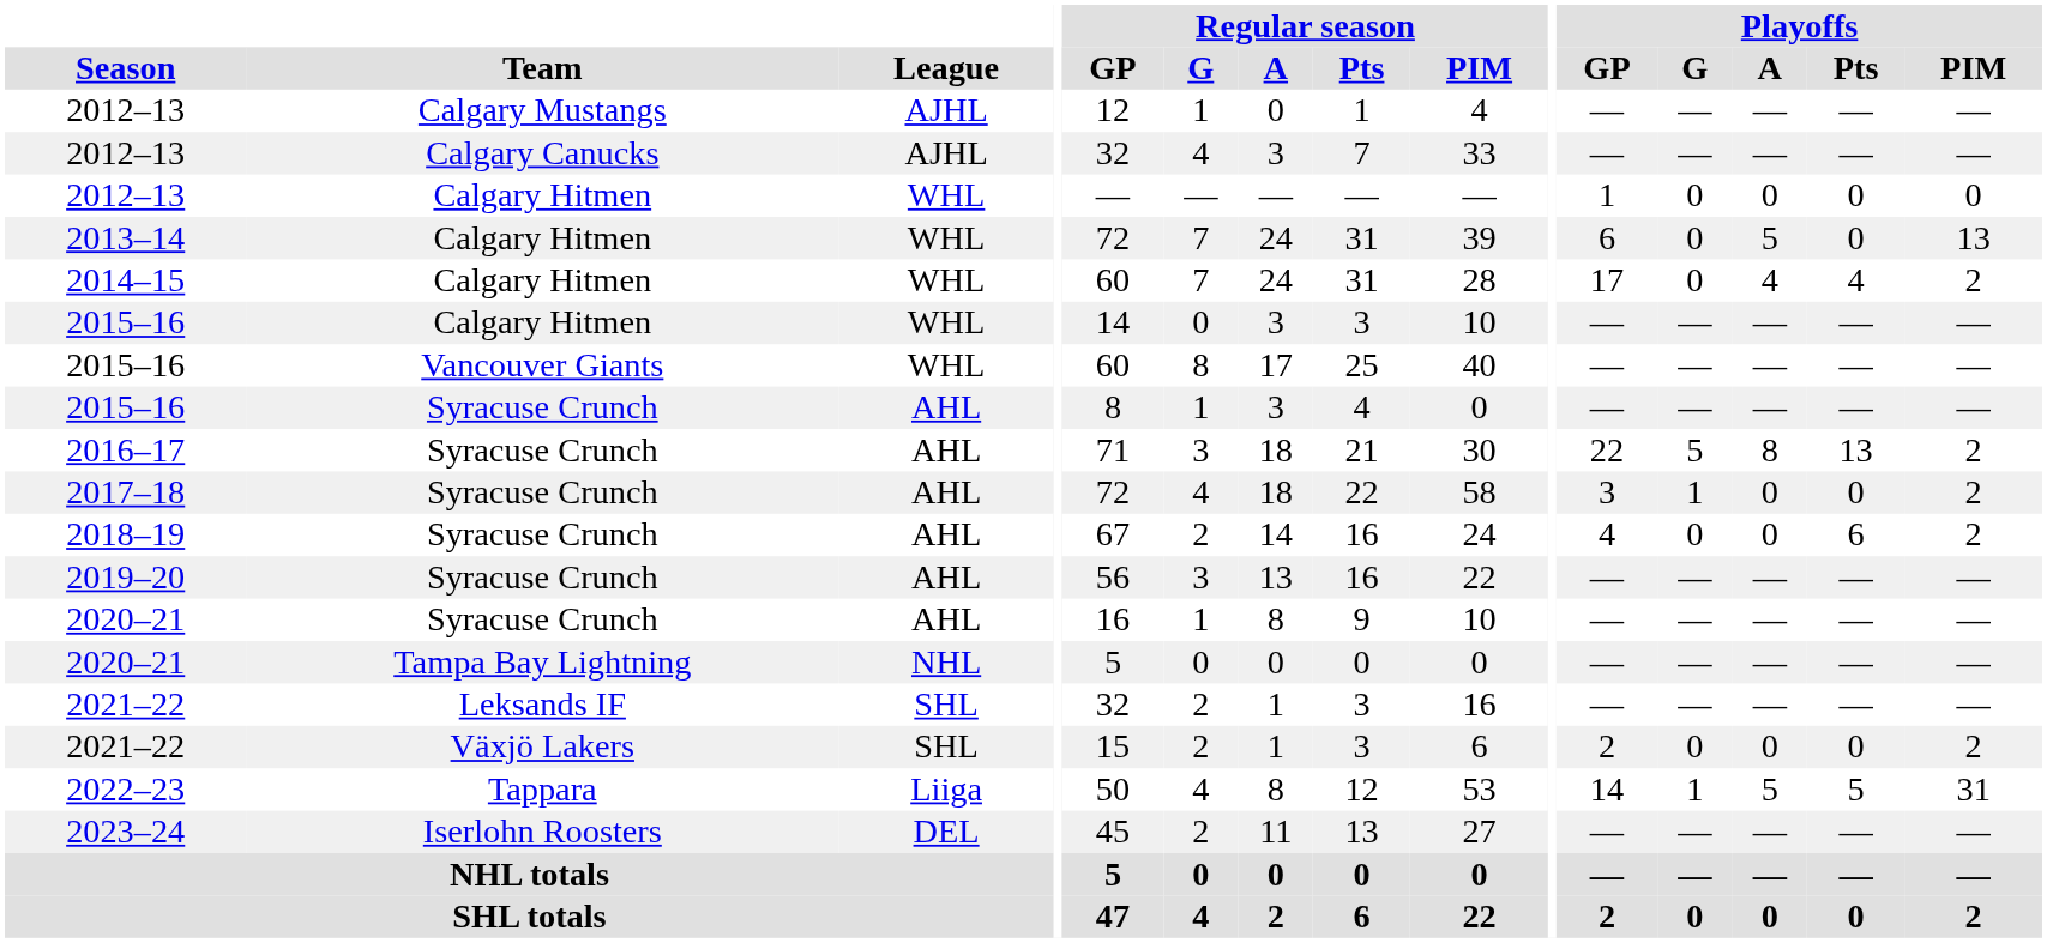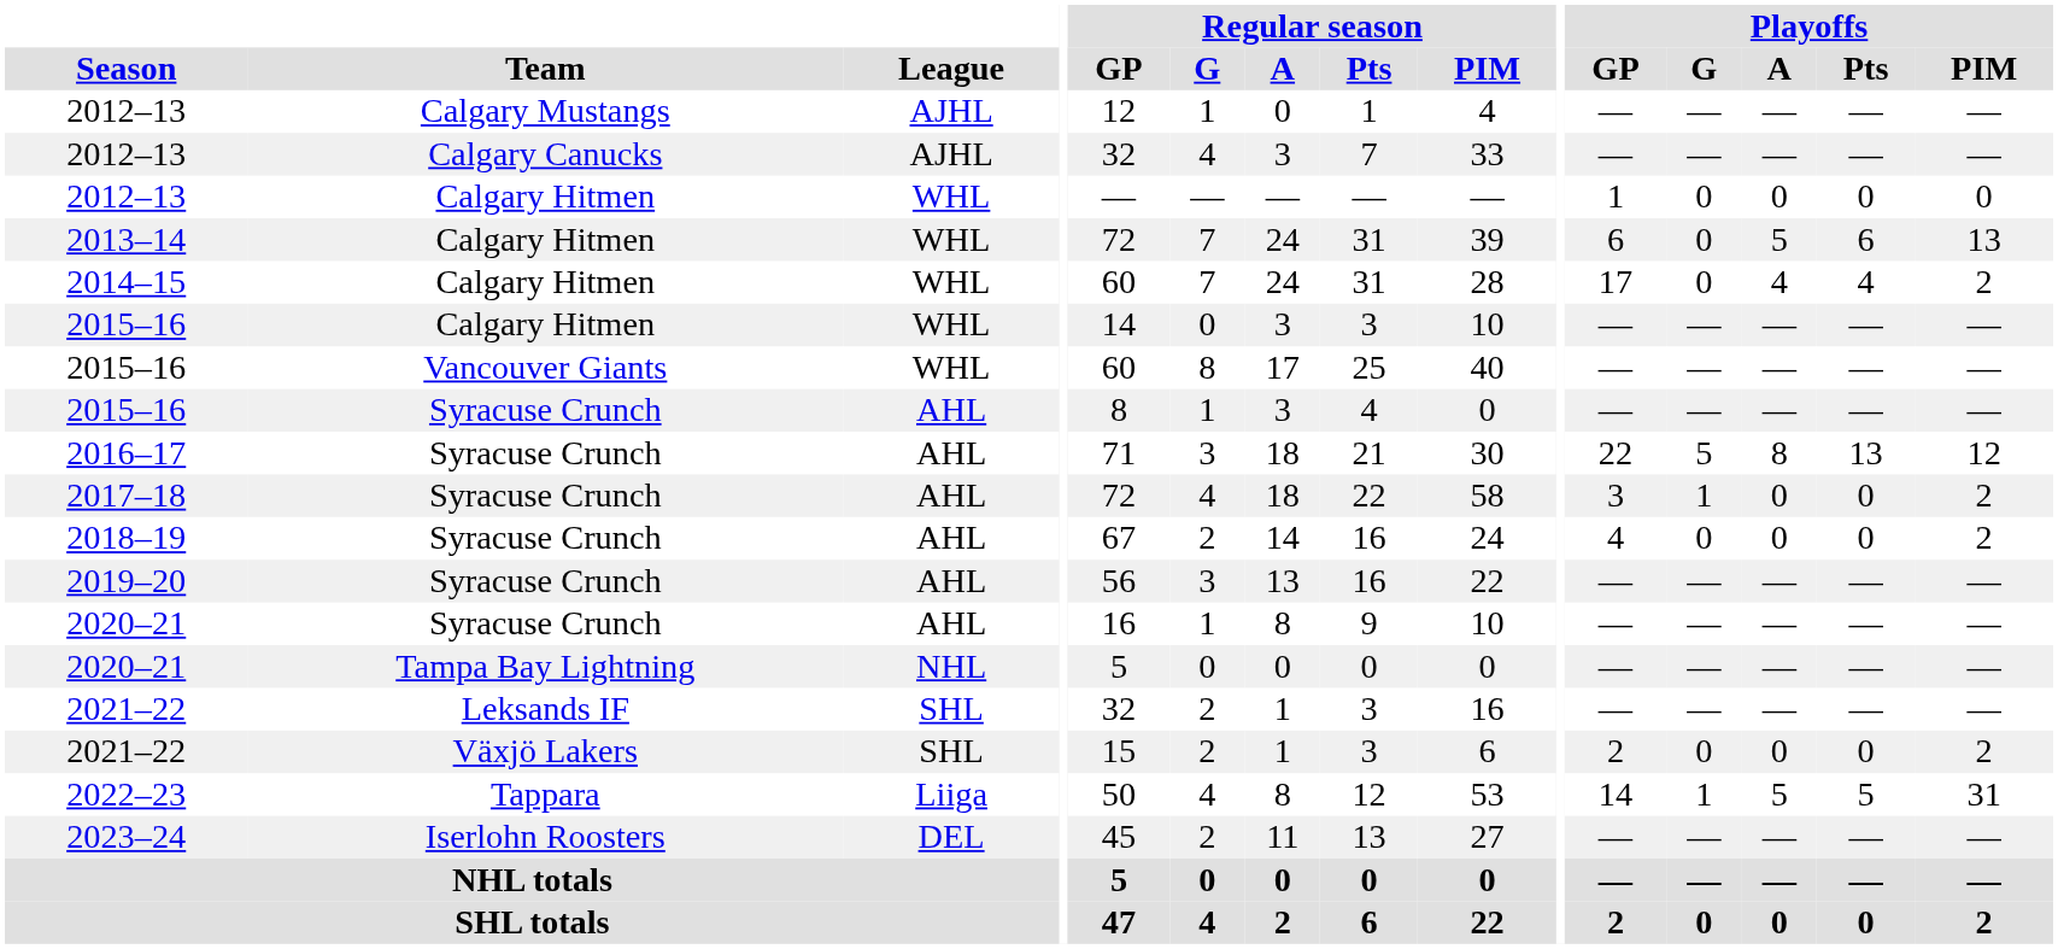2013–14 | Playoffs / Pts: 0 -> 6
2016–17 | Playoffs / PIM: 2 -> 12
2018–19 | Playoffs / Pts: 6 -> 0
